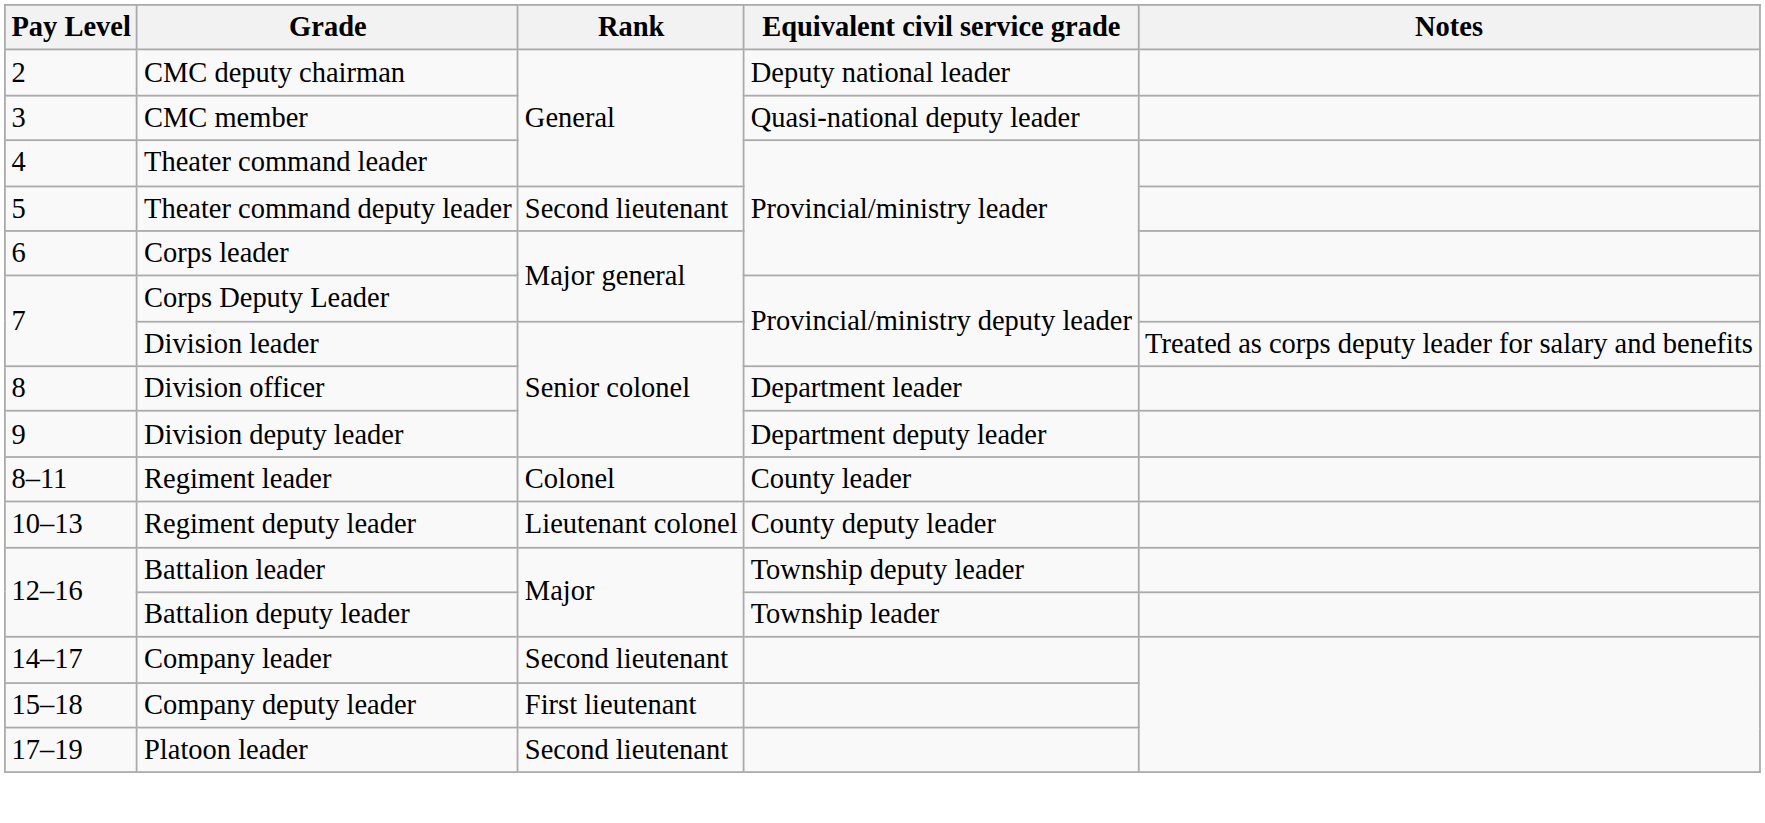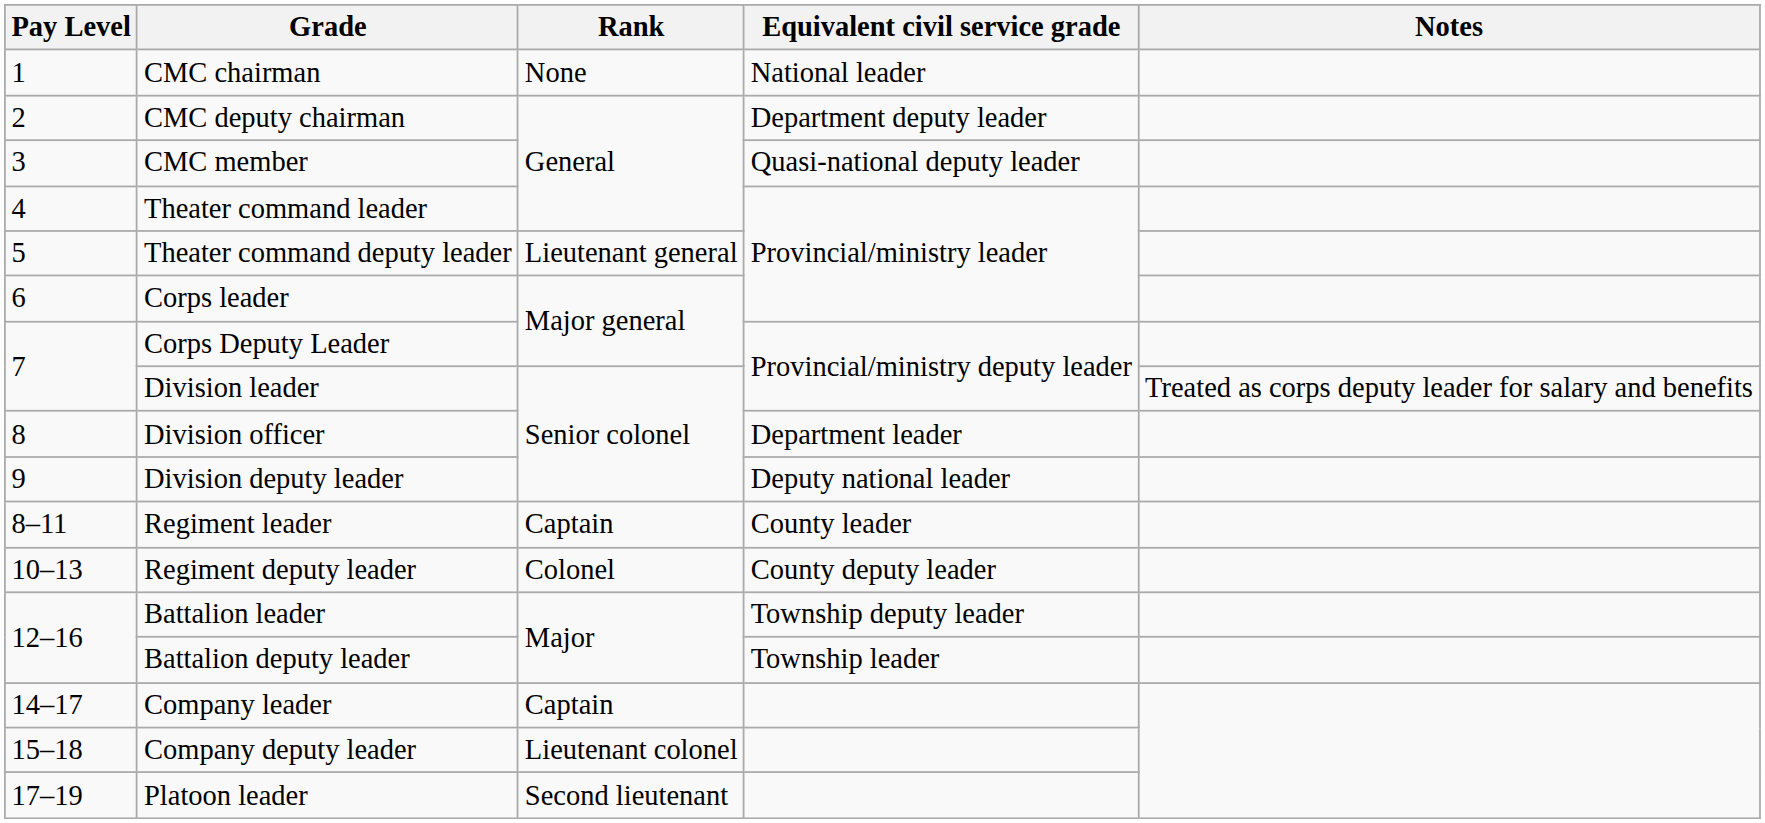+ row: 1 | CMC chairman | None | National leader
CMC deputy chairman | Equivalent civil service grade: Deputy national leader -> Department deputy leader
Theater command deputy leader | Rank: Second lieutenant -> Lieutenant general
Division deputy leader | Equivalent civil service grade: Department deputy leader -> Deputy national leader
Regiment leader | Rank: Colonel -> Captain
Regiment deputy leader | Rank: Lieutenant colonel -> Colonel
Company leader | Rank: Second lieutenant -> Captain
Company deputy leader | Rank: First lieutenant -> Lieutenant colonel
